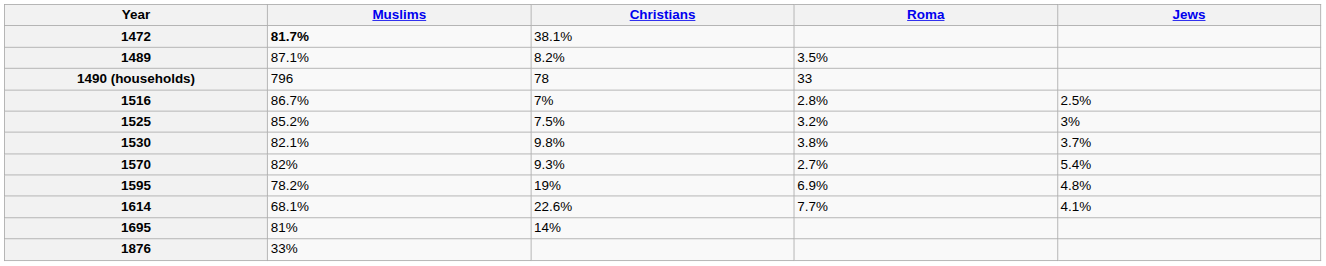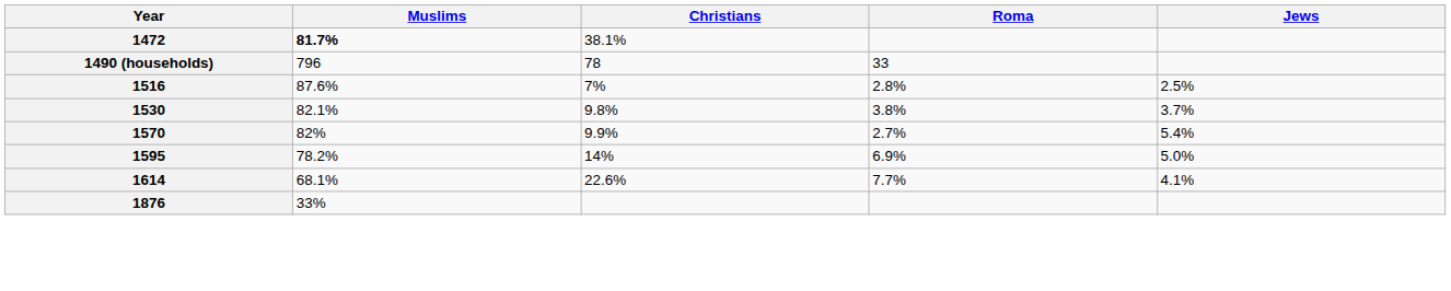- row: 1489 | 87.1% | 8.2% | 3.5%
1516 | Muslims: 86.7% -> 87.6%
- row: 1525 | 85.2% | 7.5% | 3.2% | 3%
1570 | Christians: 9.3% -> 9.9%
1595 | Christians: 19% -> 14%
1595 | Jews: 4.8% -> 5.0%
- row: 1695 | 81% | 14%
